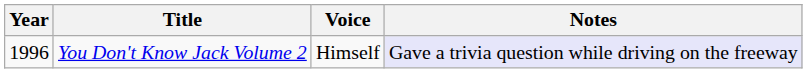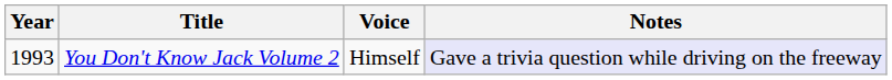You Don't Know Jack Volume 2 | Year: 1996 -> 1993
